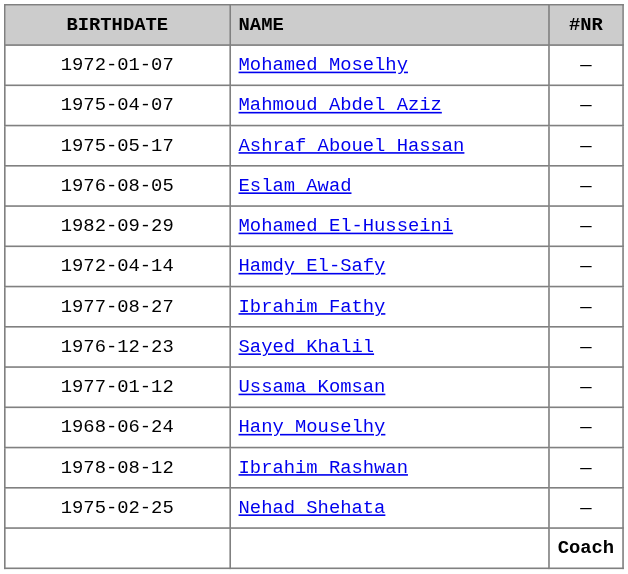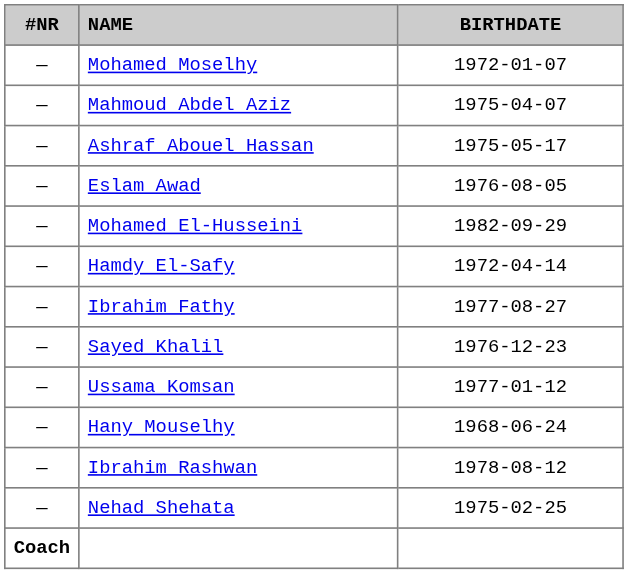columns swapped: #NR <-> BIRTHDATE
